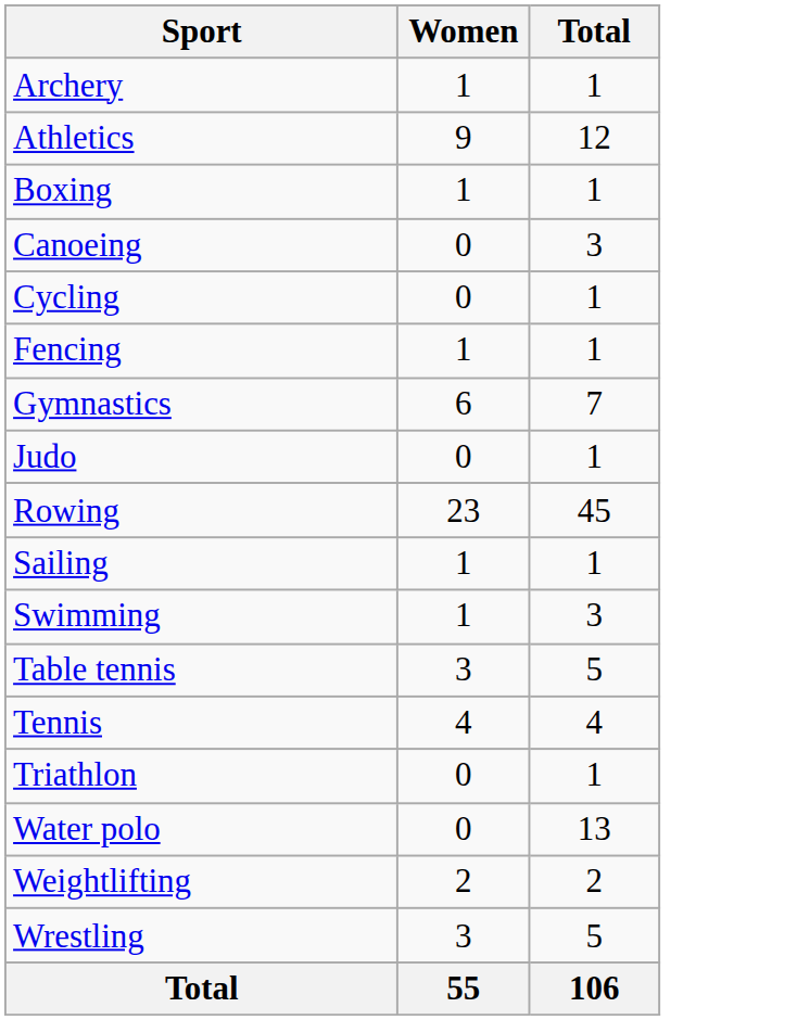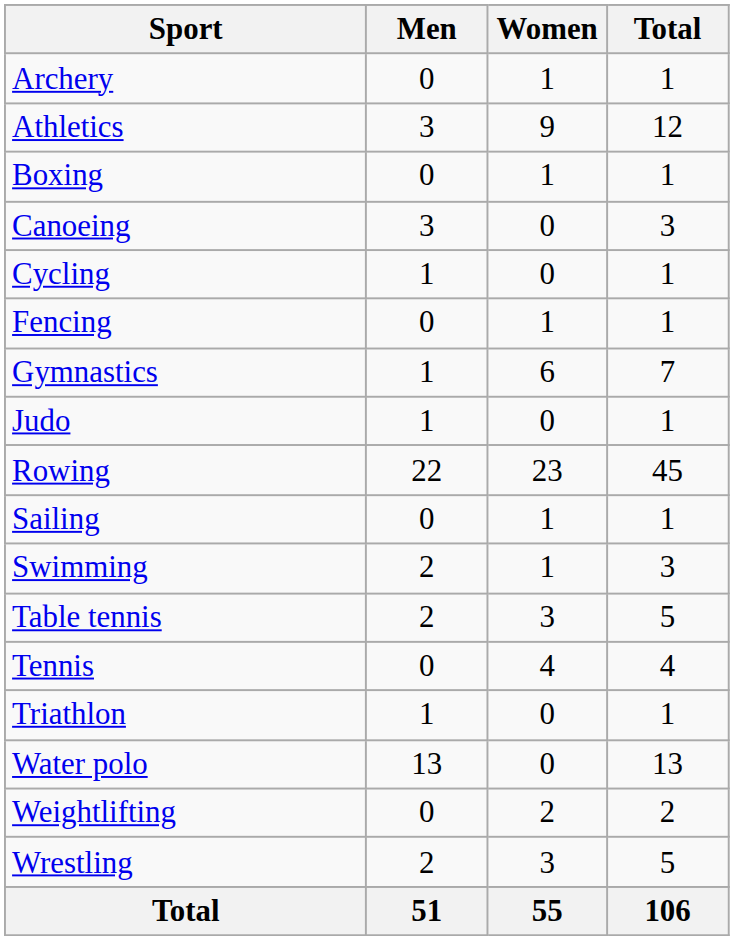+ column: Men | 0 | 3 | 0 | 3 | 1 | 0 | 1 | 1 | 22 | 0 | 2 | 2 | 0 | 1 | 13 | 0 | 2 | 51
